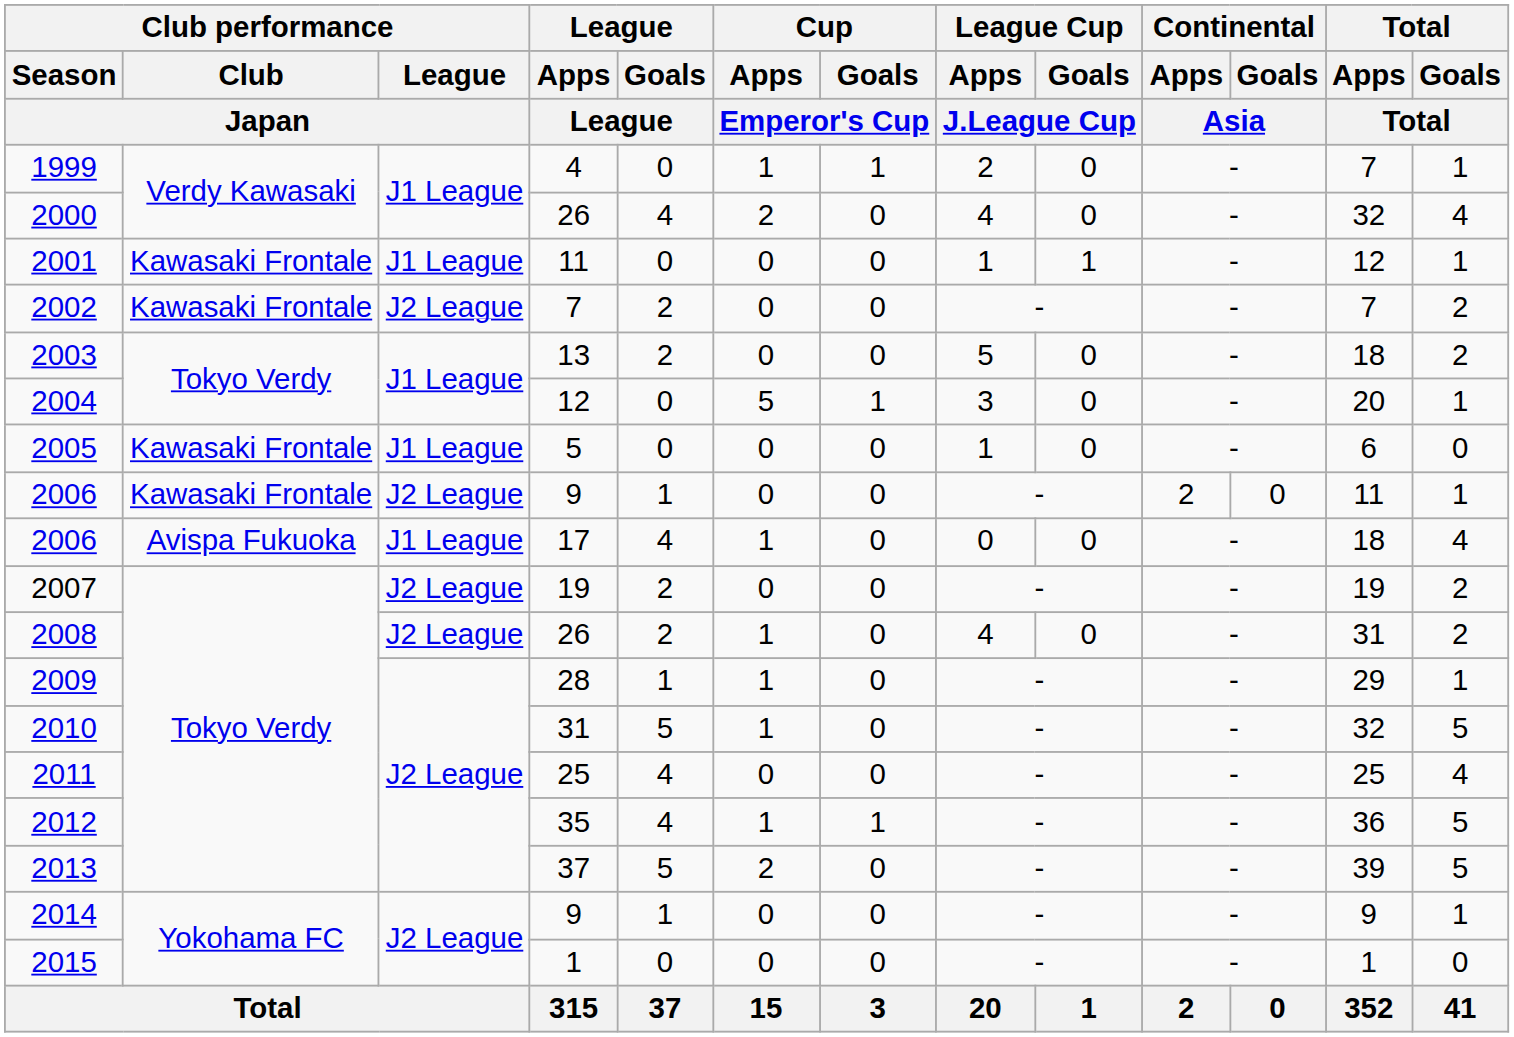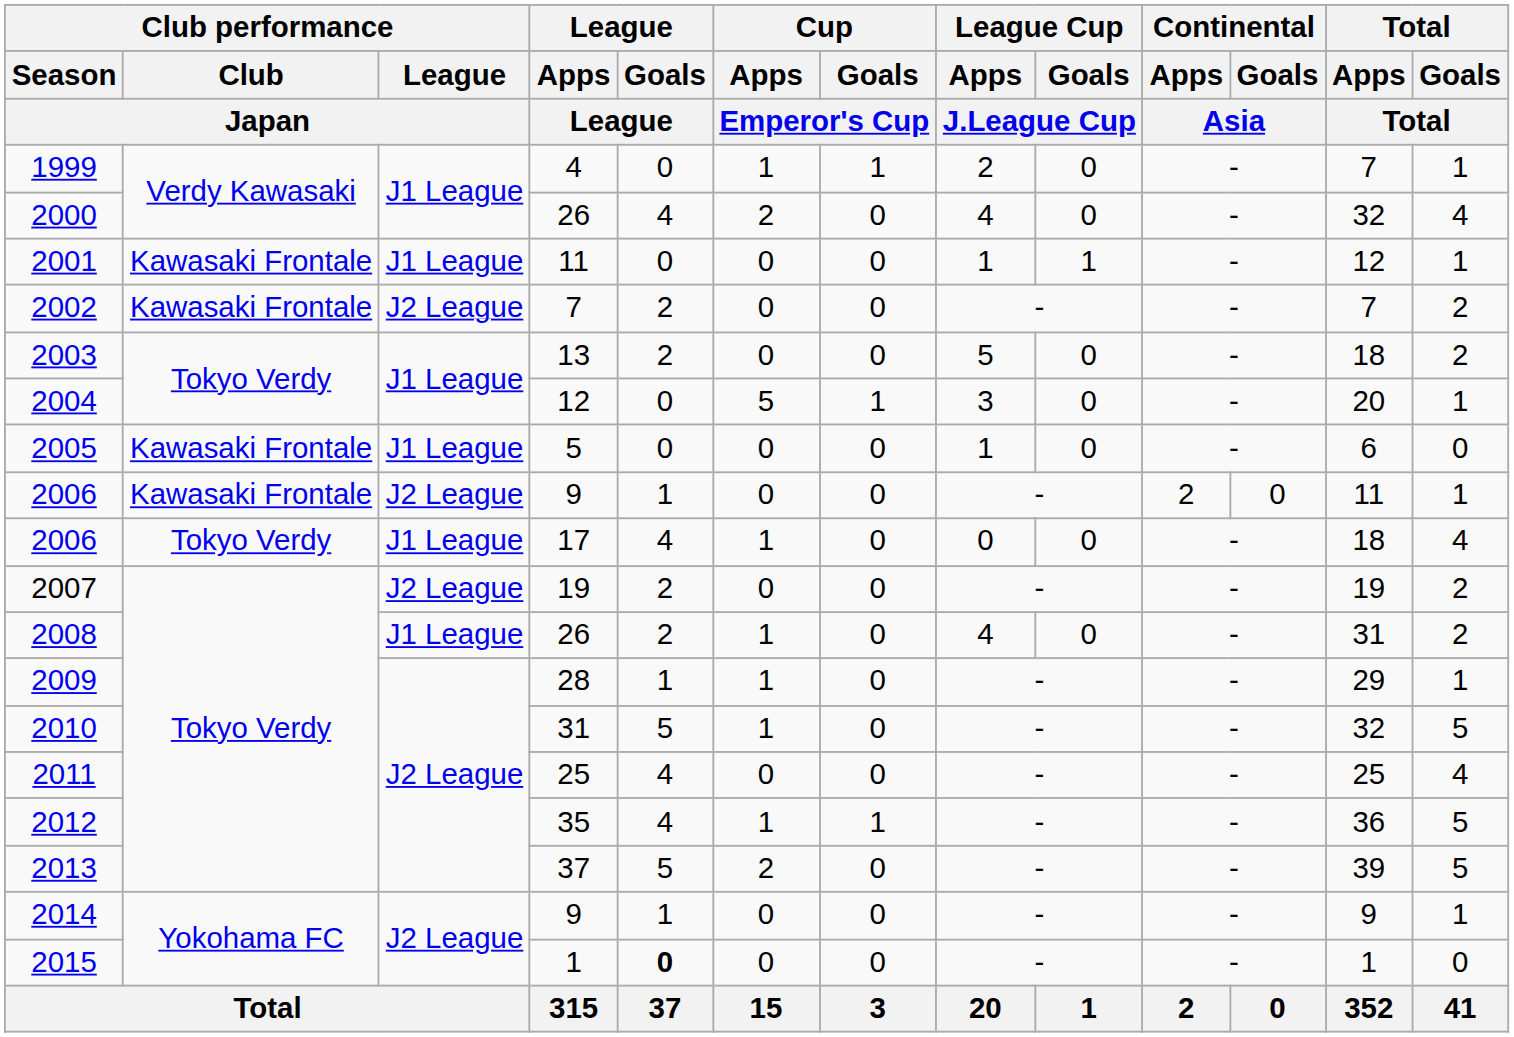2006 / 17 | Club performance / Club / Japan: Avispa Fukuoka -> Tokyo Verdy
2008 | Club performance / League / Japan: J2 League -> J1 League
2015 | League / Goals / League: normal -> bold
